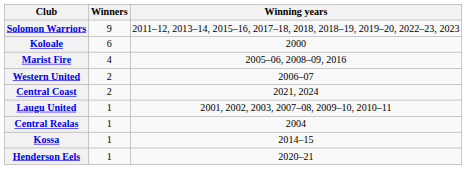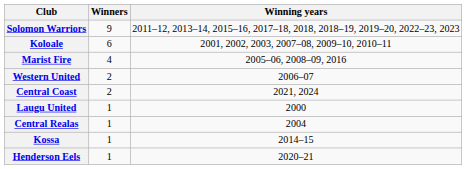Koloale | Winning years: 2000 -> 2001, 2002, 2003, 2007–08, 2009–10, 2010–11
Laugu United | Winning years: 2001, 2002, 2003, 2007–08, 2009–10, 2010–11 -> 2000
